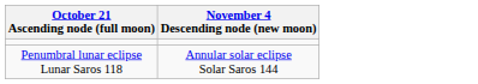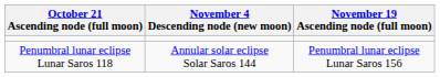+ column: November 19 Ascending node (full moon) | Penumbral lunar eclipse Lunar Saros 156
